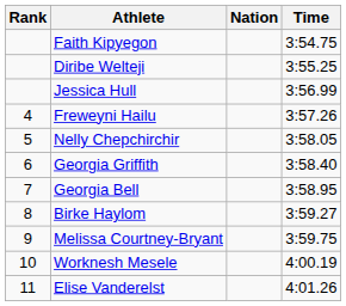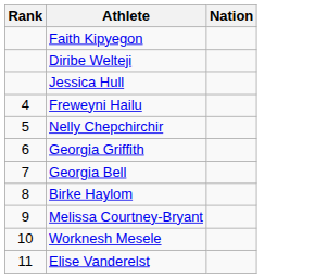- column: Time | 3:54.75 | 3:55.25 | 3:56.99 | 3:57.26 | 3:58.05 | 3:58.40 | 3:58.95 | 3:59.27 | 3:59.75 | 4:00.19 | 4:01.26
